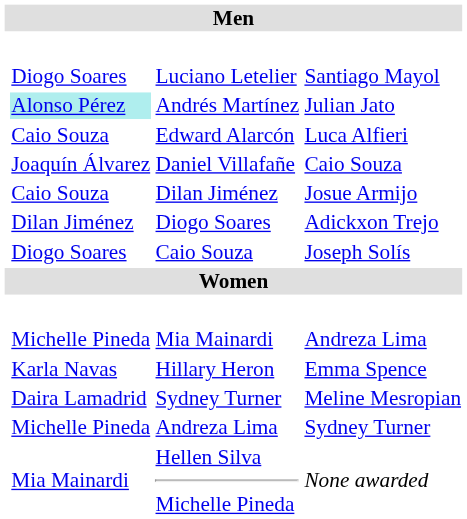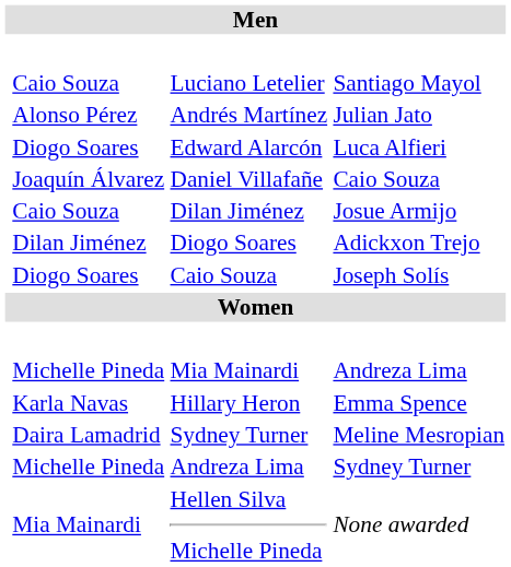Luciano Letelier | column 2: Diogo Soares -> Caio Souza
Andrés Martínez | column 2: paleturquoise background -> no background
Edward Alarcón | column 2: Caio Souza -> Diogo Soares
